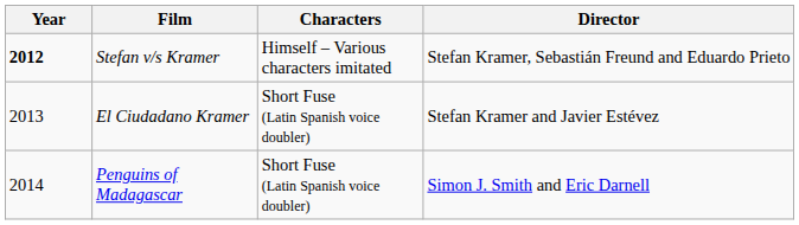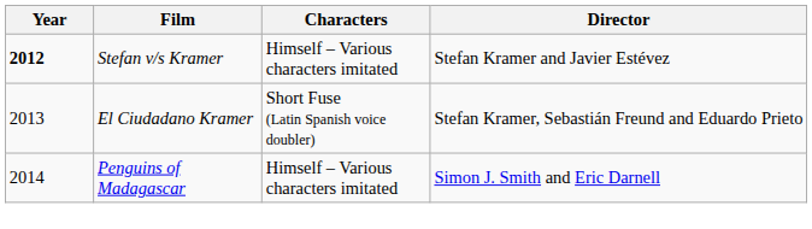Stefan v/s Kramer | Director: Stefan Kramer, Sebastián Freund and Eduardo Prieto -> Stefan Kramer and Javier Estévez
El Ciudadano Kramer | Director: Stefan Kramer and Javier Estévez -> Stefan Kramer, Sebastián Freund and Eduardo Prieto
Penguins of Madagascar | Characters: Short Fuse (Latin Spanish voice doubler) -> Himself – Various characters imitated
